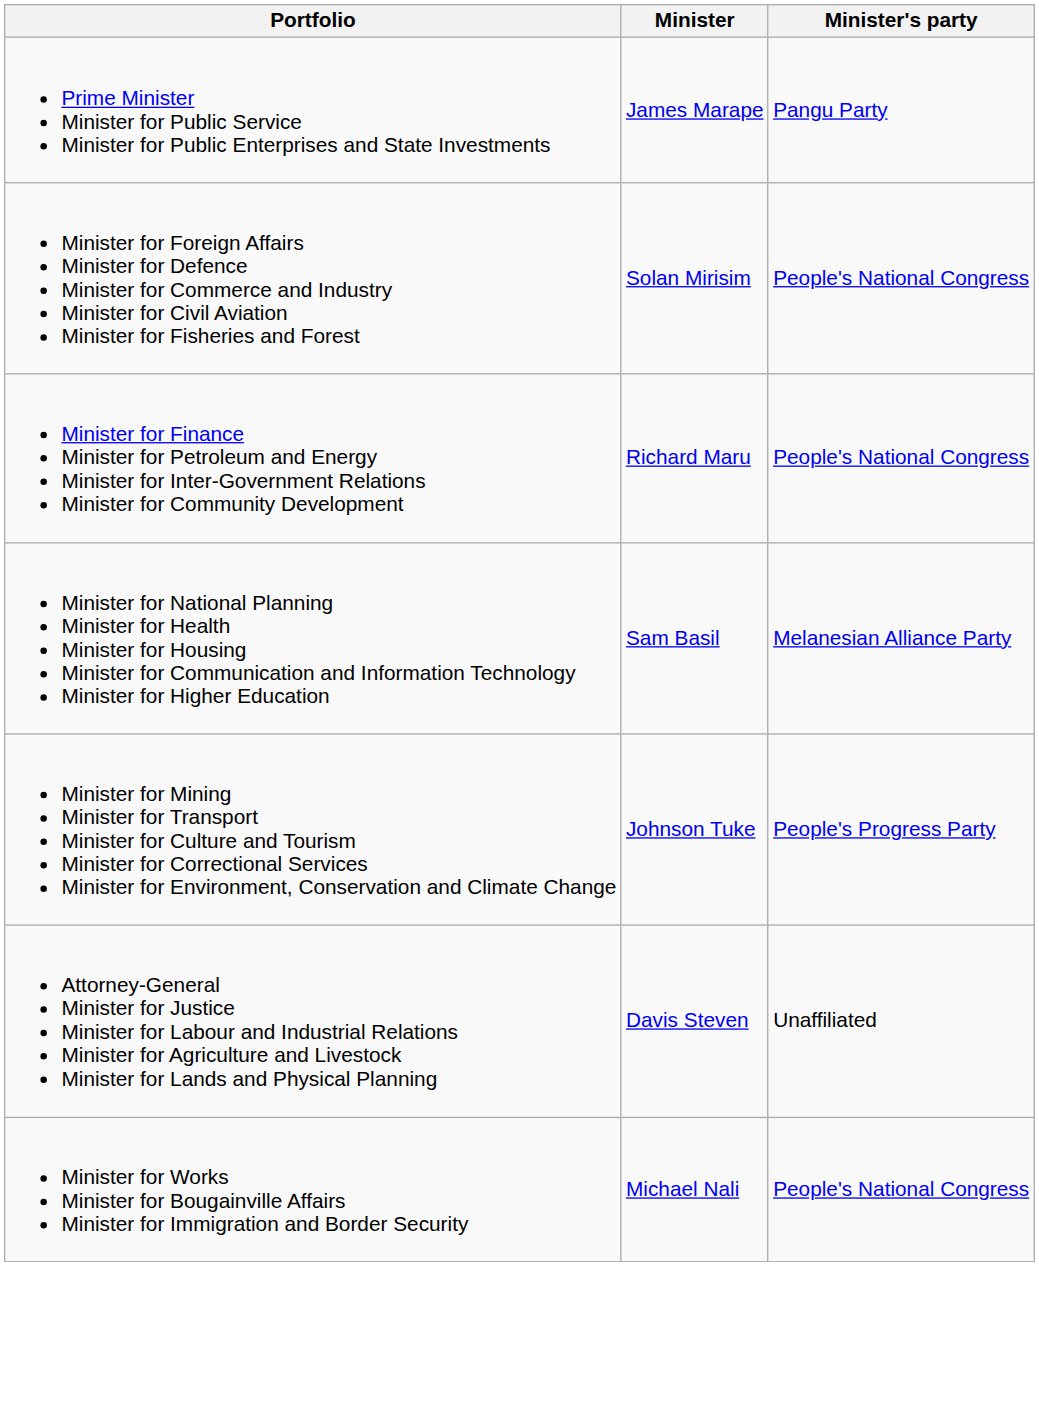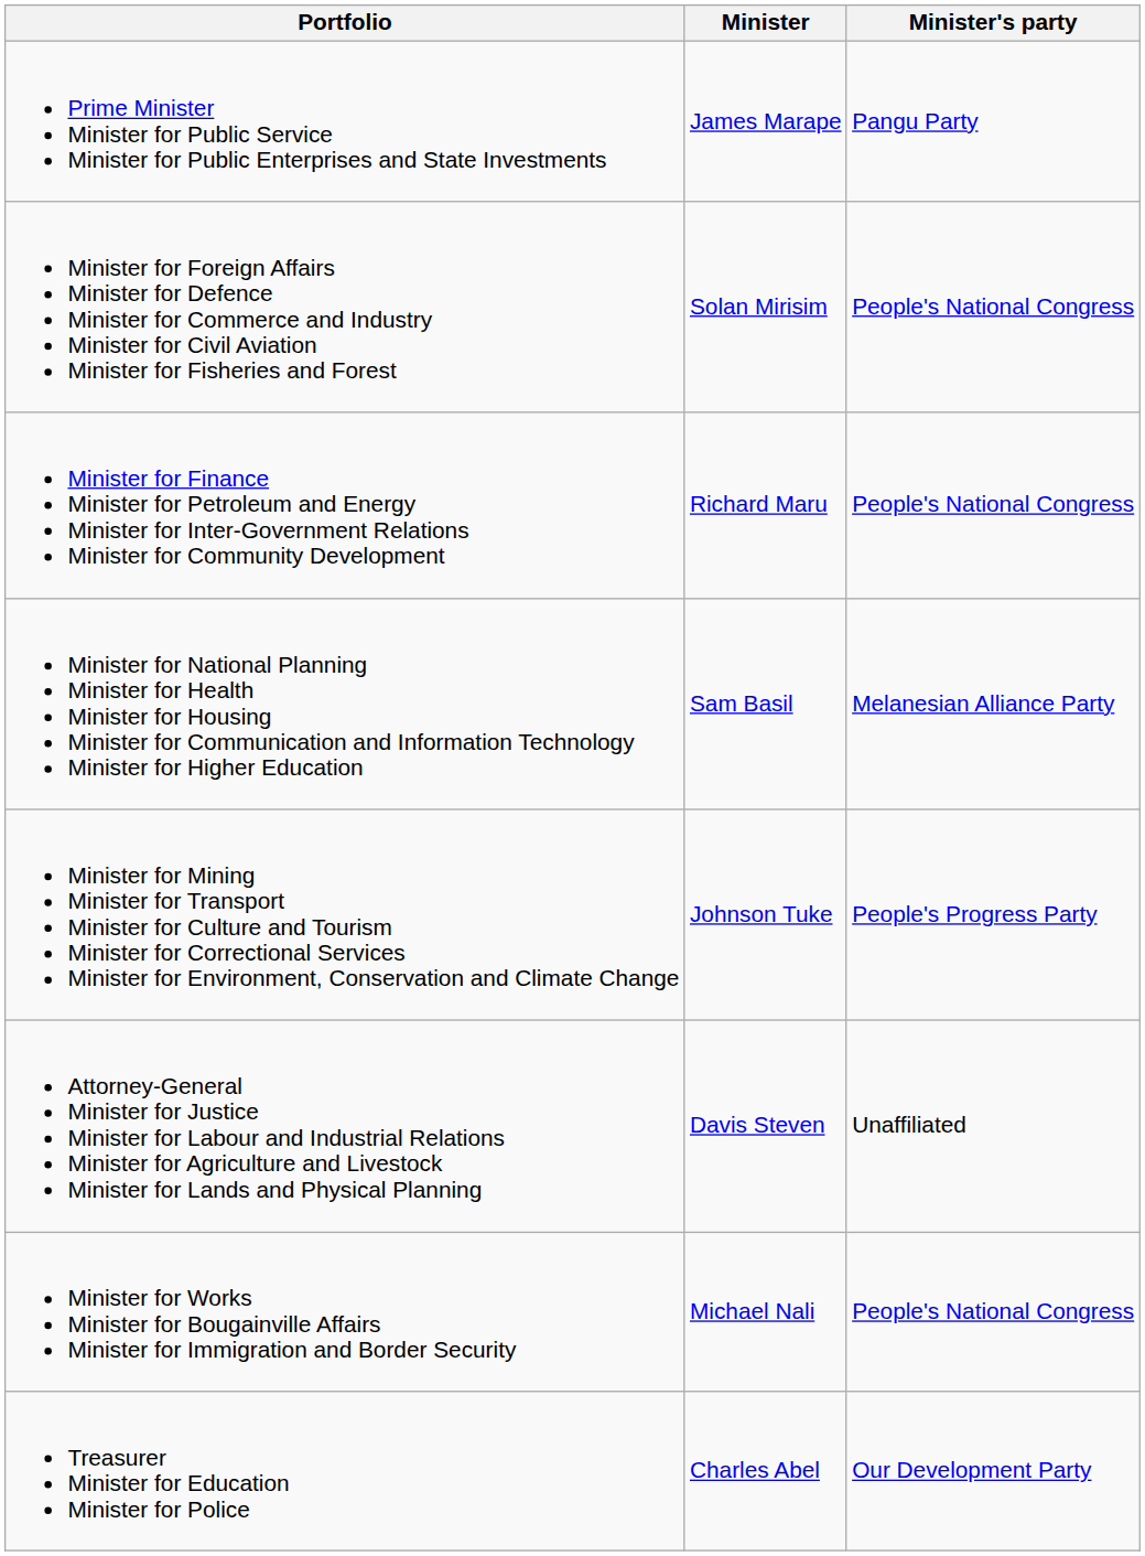+ row: Treasurer Minister for Education Minister for Police | Charles Abel | Our Development Party
